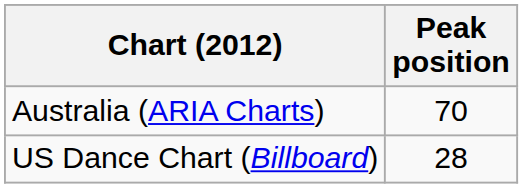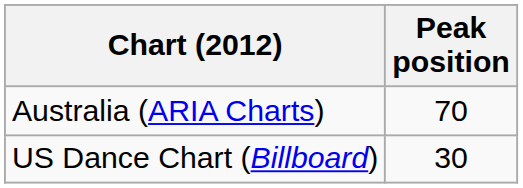US Dance Chart (Billboard) | Peak position: 28 -> 30
